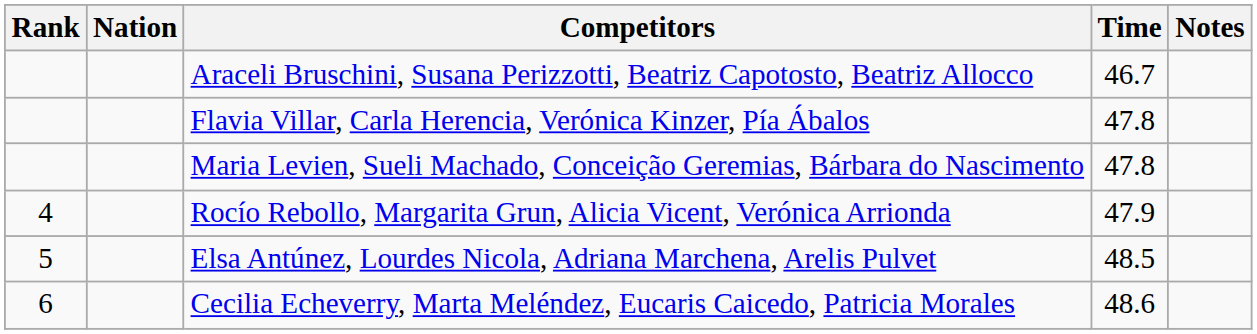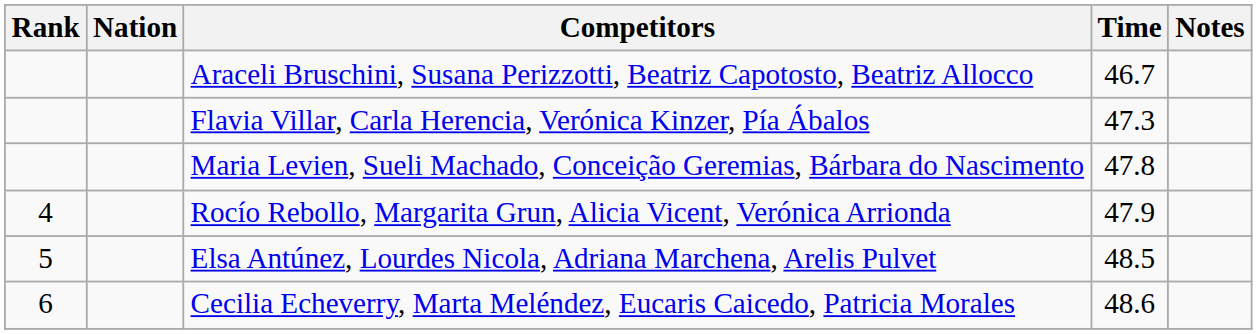Flavia Villar, Carla Herencia, Verónica Kinzer, Pía Ábalos | Time: 47.8 -> 47.3
